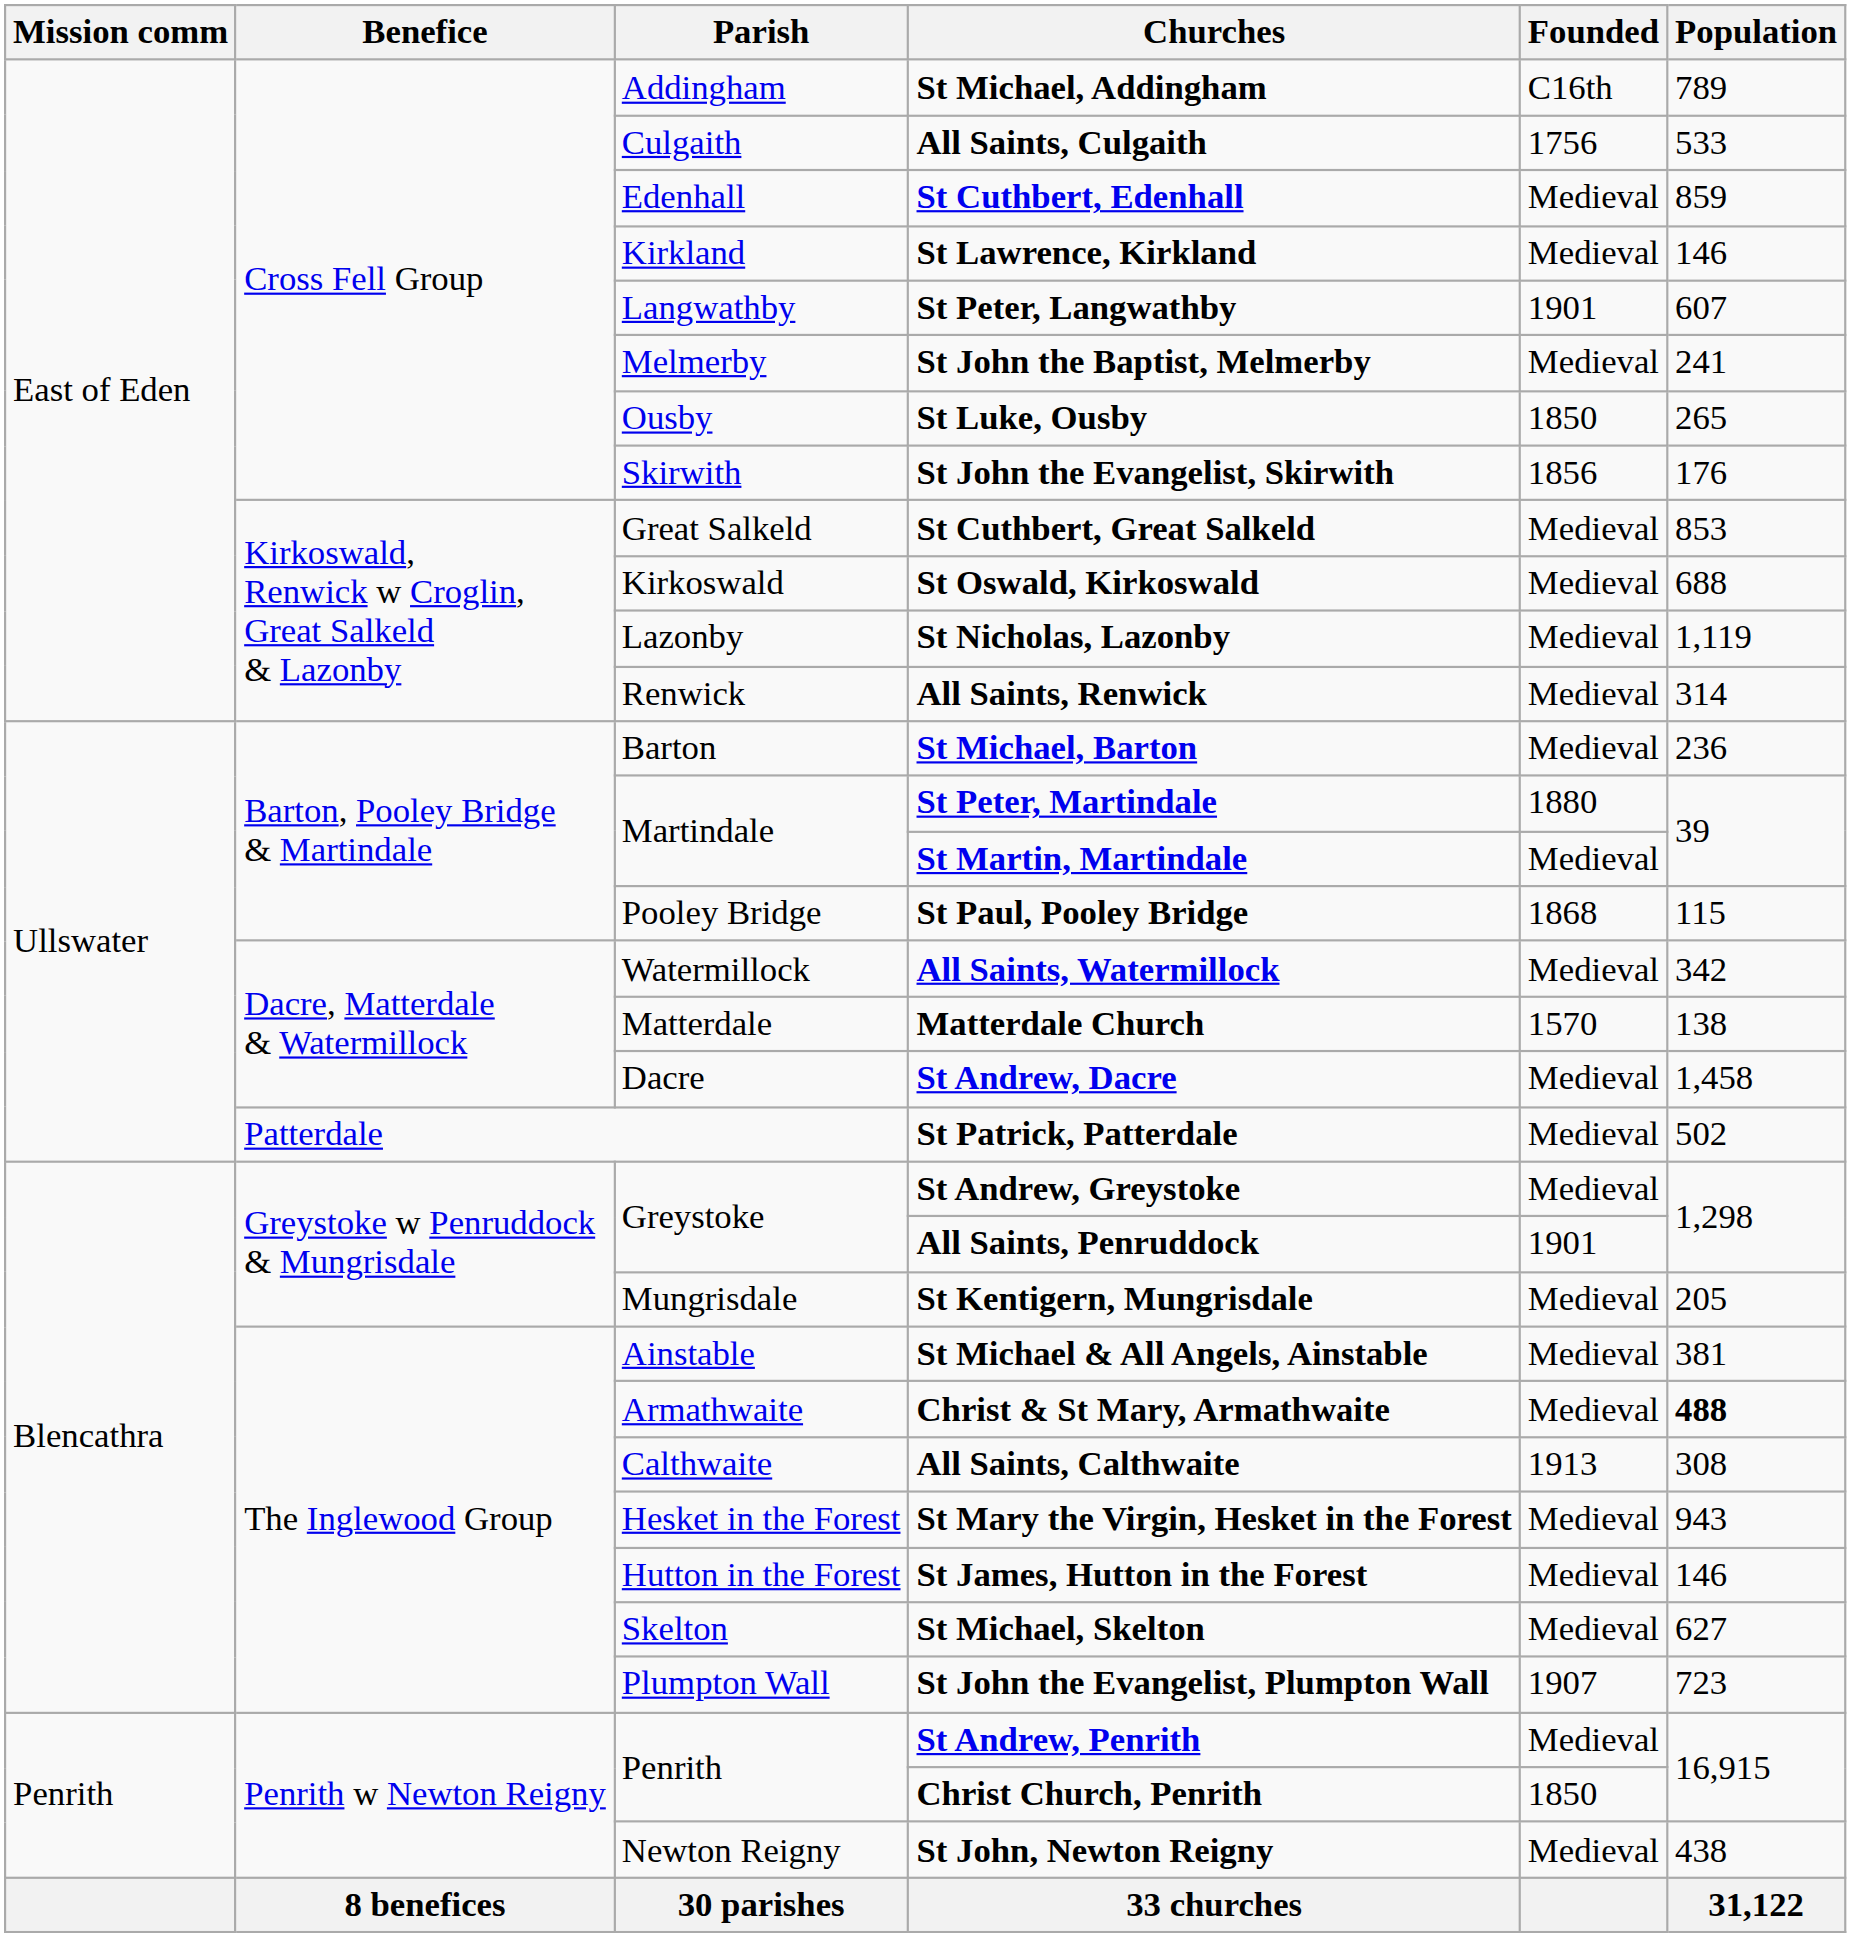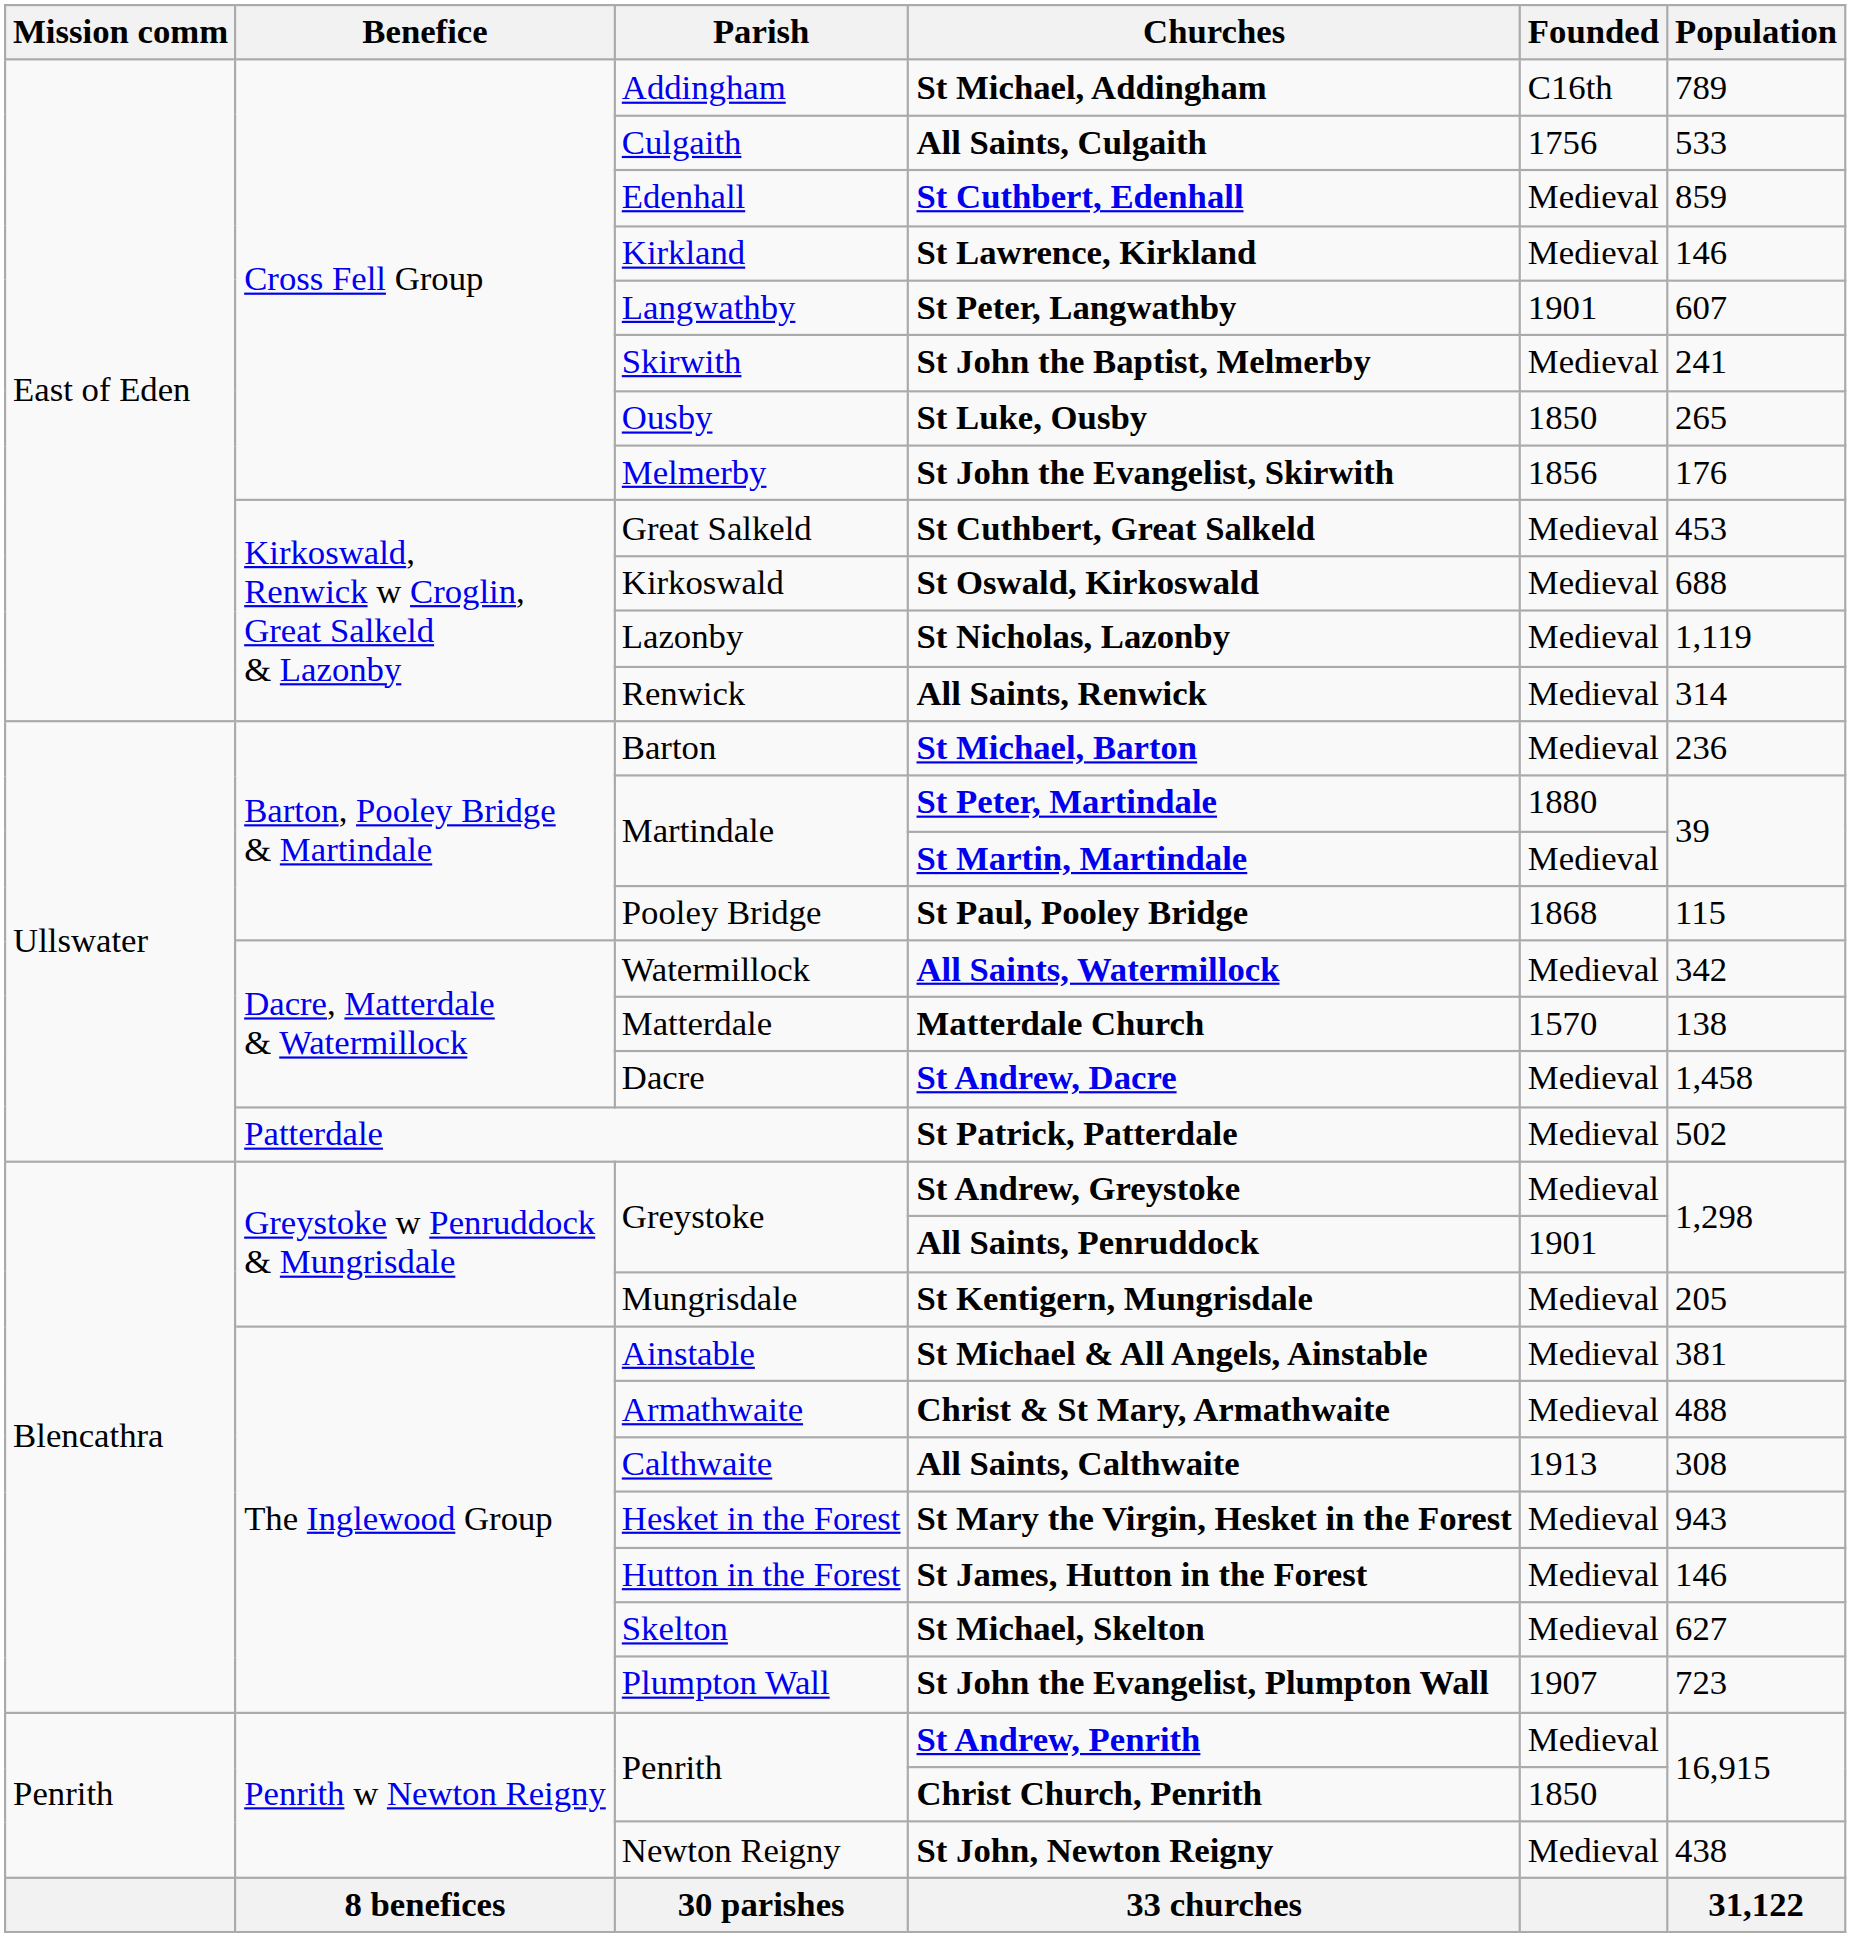St John the Baptist, Melmerby | Parish: Melmerby -> Skirwith
St John the Evangelist, Skirwith | Parish: Skirwith -> Melmerby
St Cuthbert, Great Salkeld | Population: 853 -> 453
Christ & St Mary, Armathwaite | Population: bold -> normal
